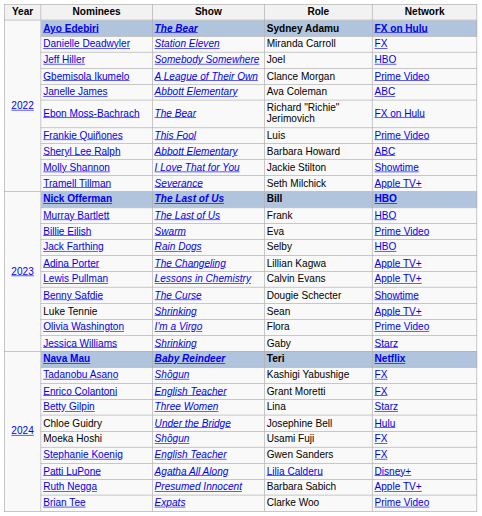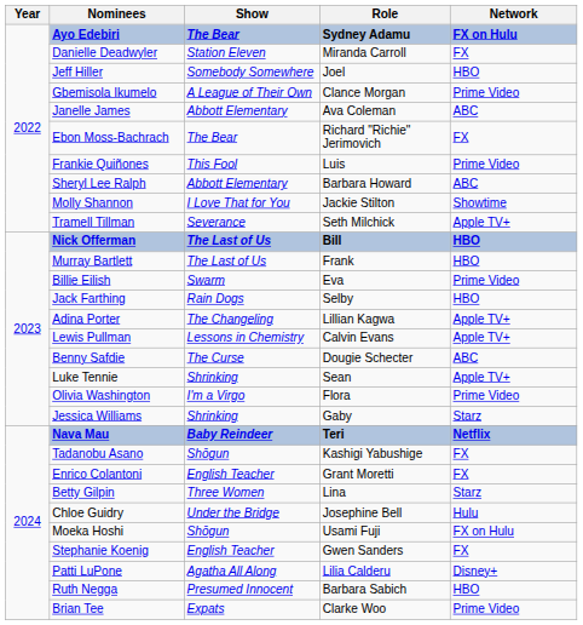Ebon Moss-Bachrach | Network: FX on Hulu -> FX
Benny Safdie | Network: Showtime -> ABC
Moeka Hoshi | Network: FX -> FX on Hulu
Ruth Negga | Network: Apple TV+ -> HBO
